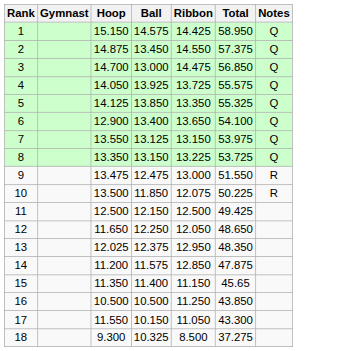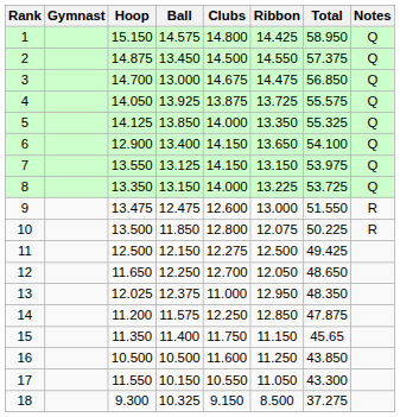+ column: Clubs | 14.800 | 14.500 | 14.675 | 13.875 | 14.000 | 14.150 | 14.150 | 14.000 | 12.600 | 12.800 | 12.275 | 12.700 | 11.000 | 12.250 | 11.750 | 11.600 | 10.550 | 9.150
